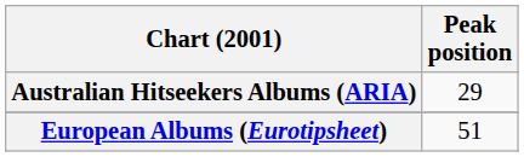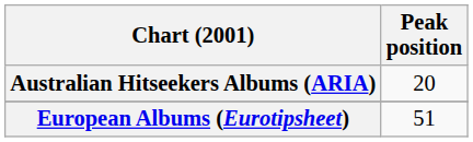Australian Hitseekers Albums (ARIA) | Peak position: 29 -> 20
